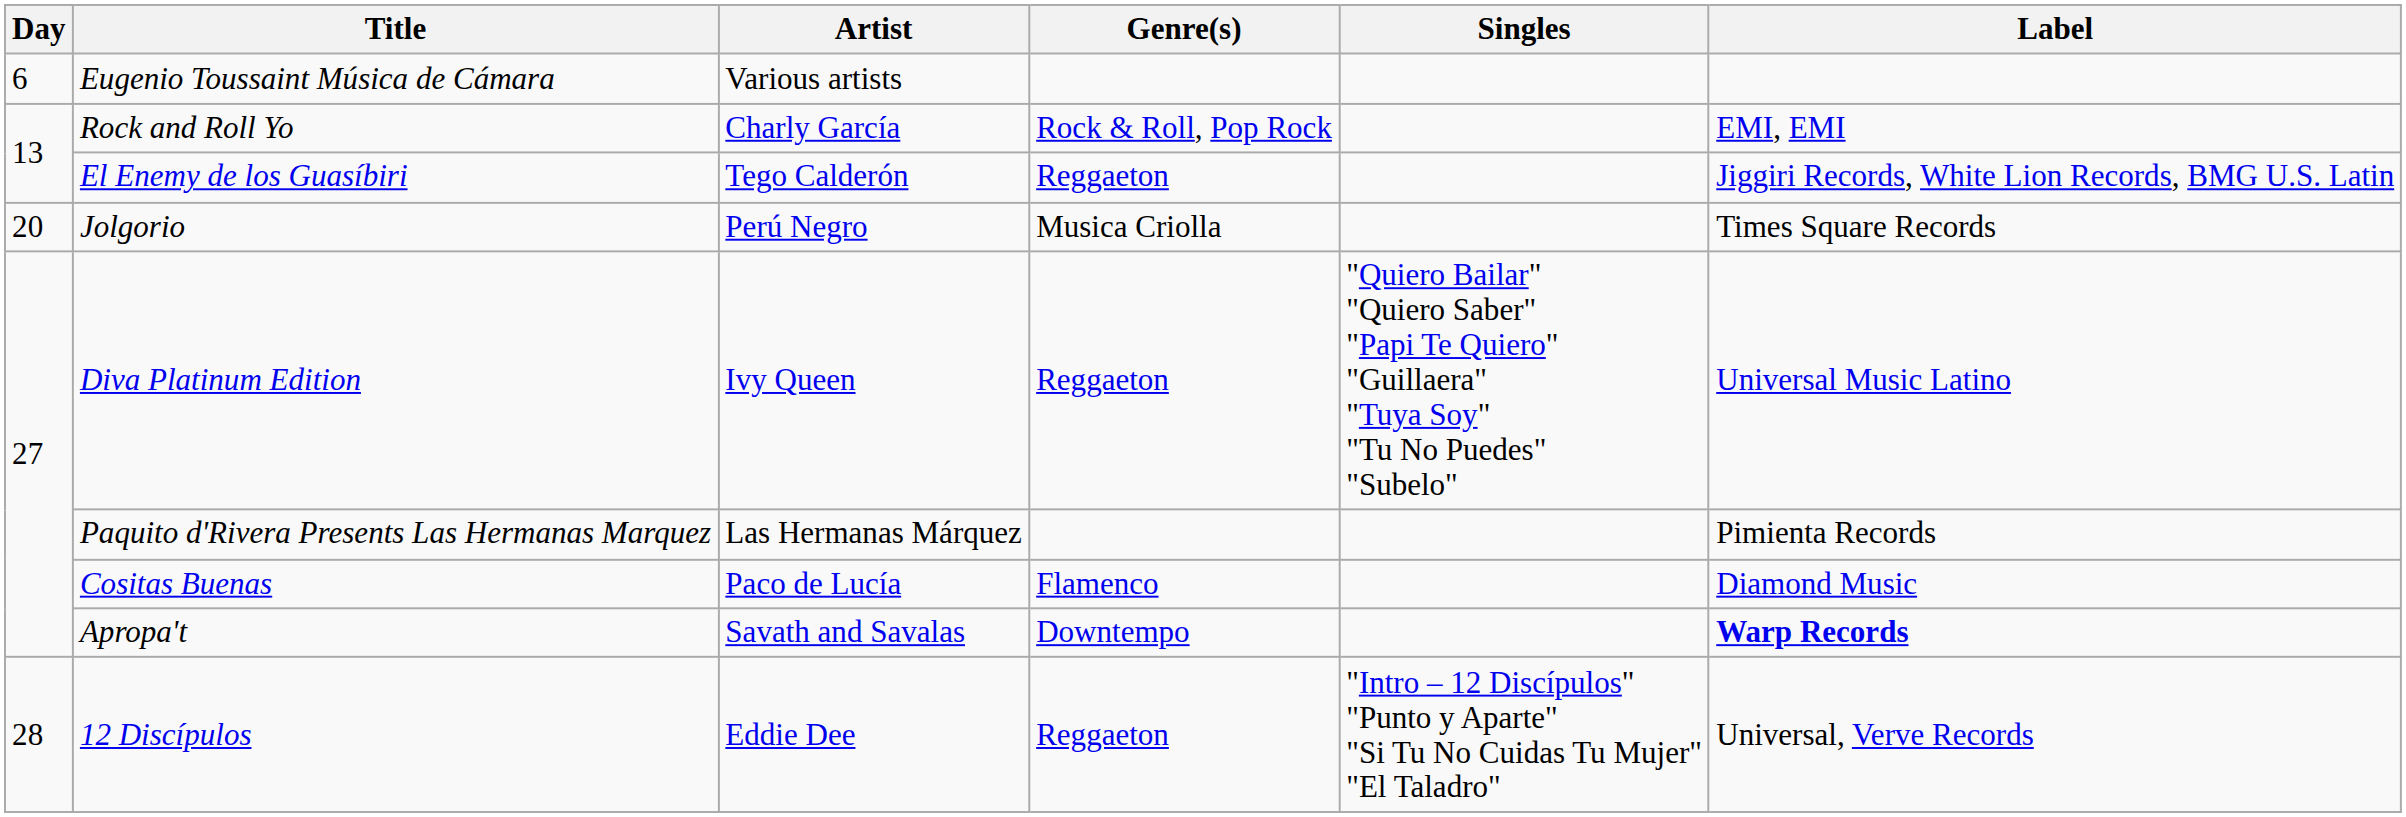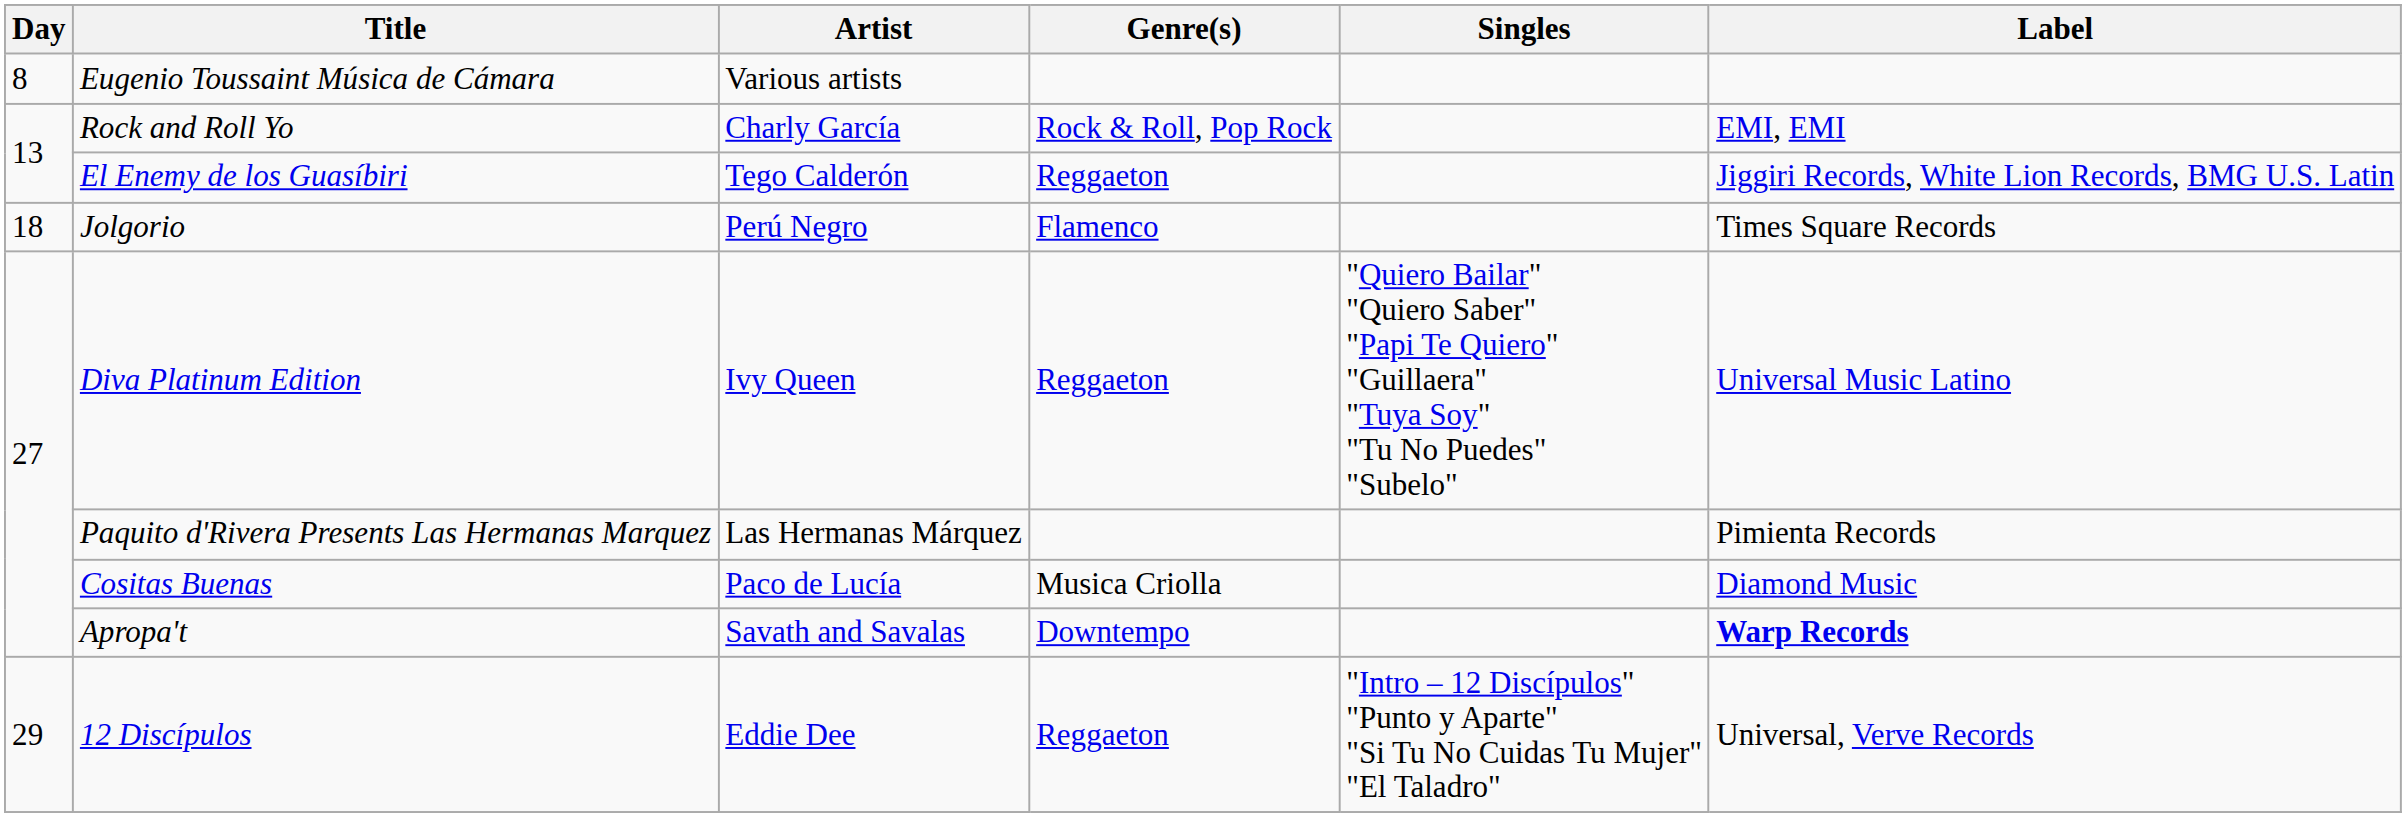Eugenio Toussaint Música de Cámara | Day: 6 -> 8
Jolgorio | Day: 20 -> 18
Jolgorio | Genre(s): Musica Criolla -> Flamenco
Cositas Buenas | Genre(s): Flamenco -> Musica Criolla
12 Discípulos | Day: 28 -> 29
